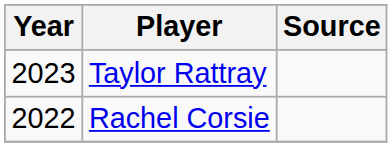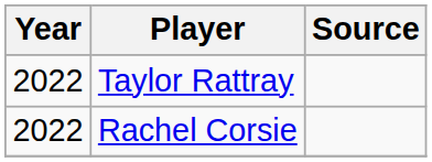Taylor Rattray | Year: 2023 -> 2022
